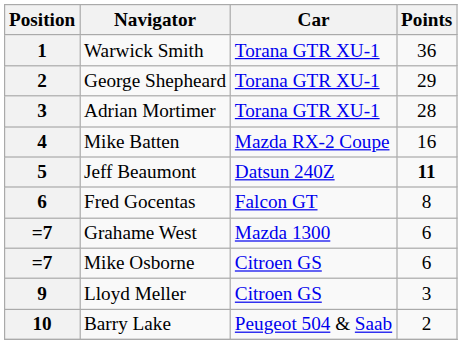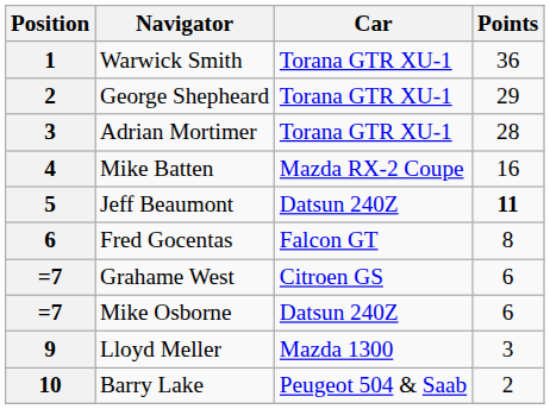Grahame West | Car: Mazda 1300 -> Citroen GS
Mike Osborne | Car: Citroen GS -> Datsun 240Z
Lloyd Meller | Car: Citroen GS -> Mazda 1300
